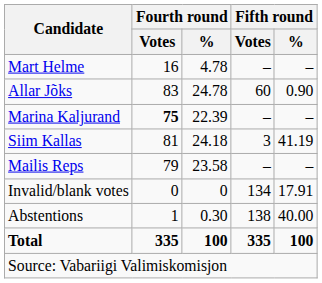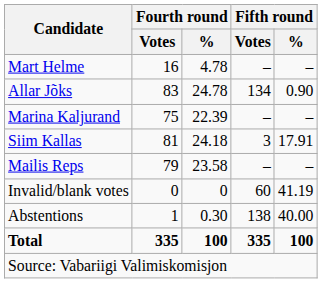Allar Jõks | Fifth round / Votes: 60 -> 134
Marina Kaljurand | Fourth round / Votes: bold -> normal
Siim Kallas | Fifth round / %: 41.19 -> 17.91
Invalid/blank votes | Fifth round / Votes: 134 -> 60
Invalid/blank votes | Fifth round / %: 17.91 -> 41.19
